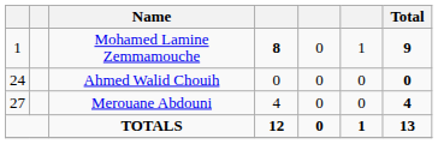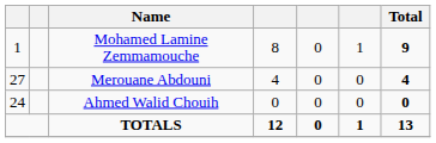Mohamed Lamine Zemmamouche | column 4: bold -> normal
rows swapped: Ahmed Walid Chouih <-> Merouane Abdouni
